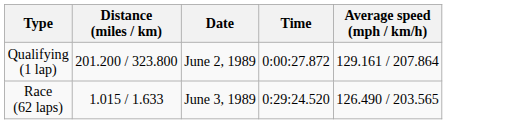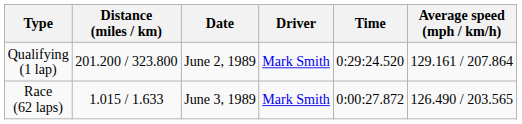+ column: Driver | Mark Smith | Mark Smith
Qualifying (1 lap) | Time: 0:00:27.872 -> 0:29:24.520
Race (62 laps) | Time: 0:29:24.520 -> 0:00:27.872
